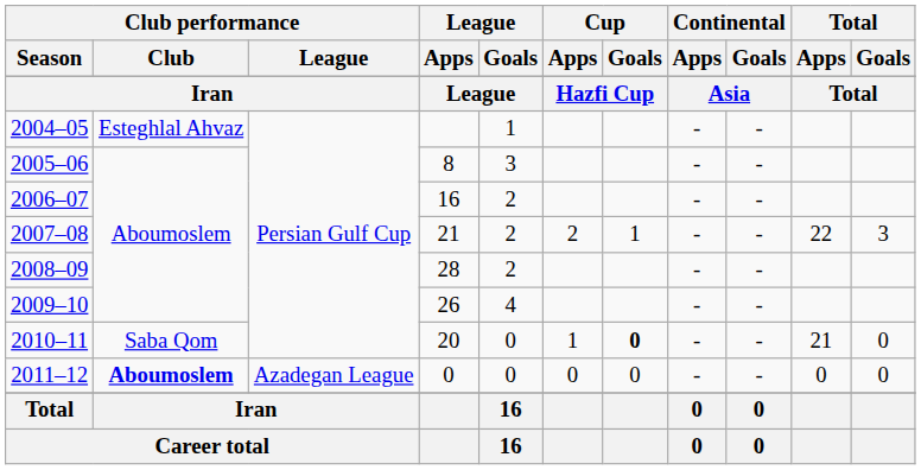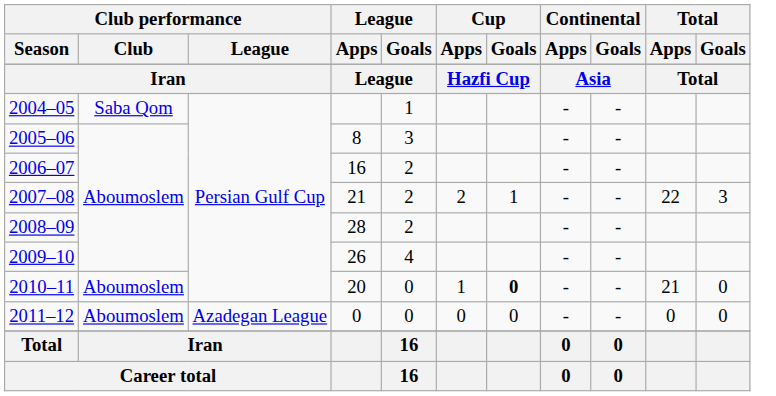2004–05 | Club performance / Club: Esteghlal Ahvaz -> Saba Qom
2010–11 | Club performance / Club: Saba Qom -> Aboumoslem
2011–12 | Club performance / Club: bold -> normal
